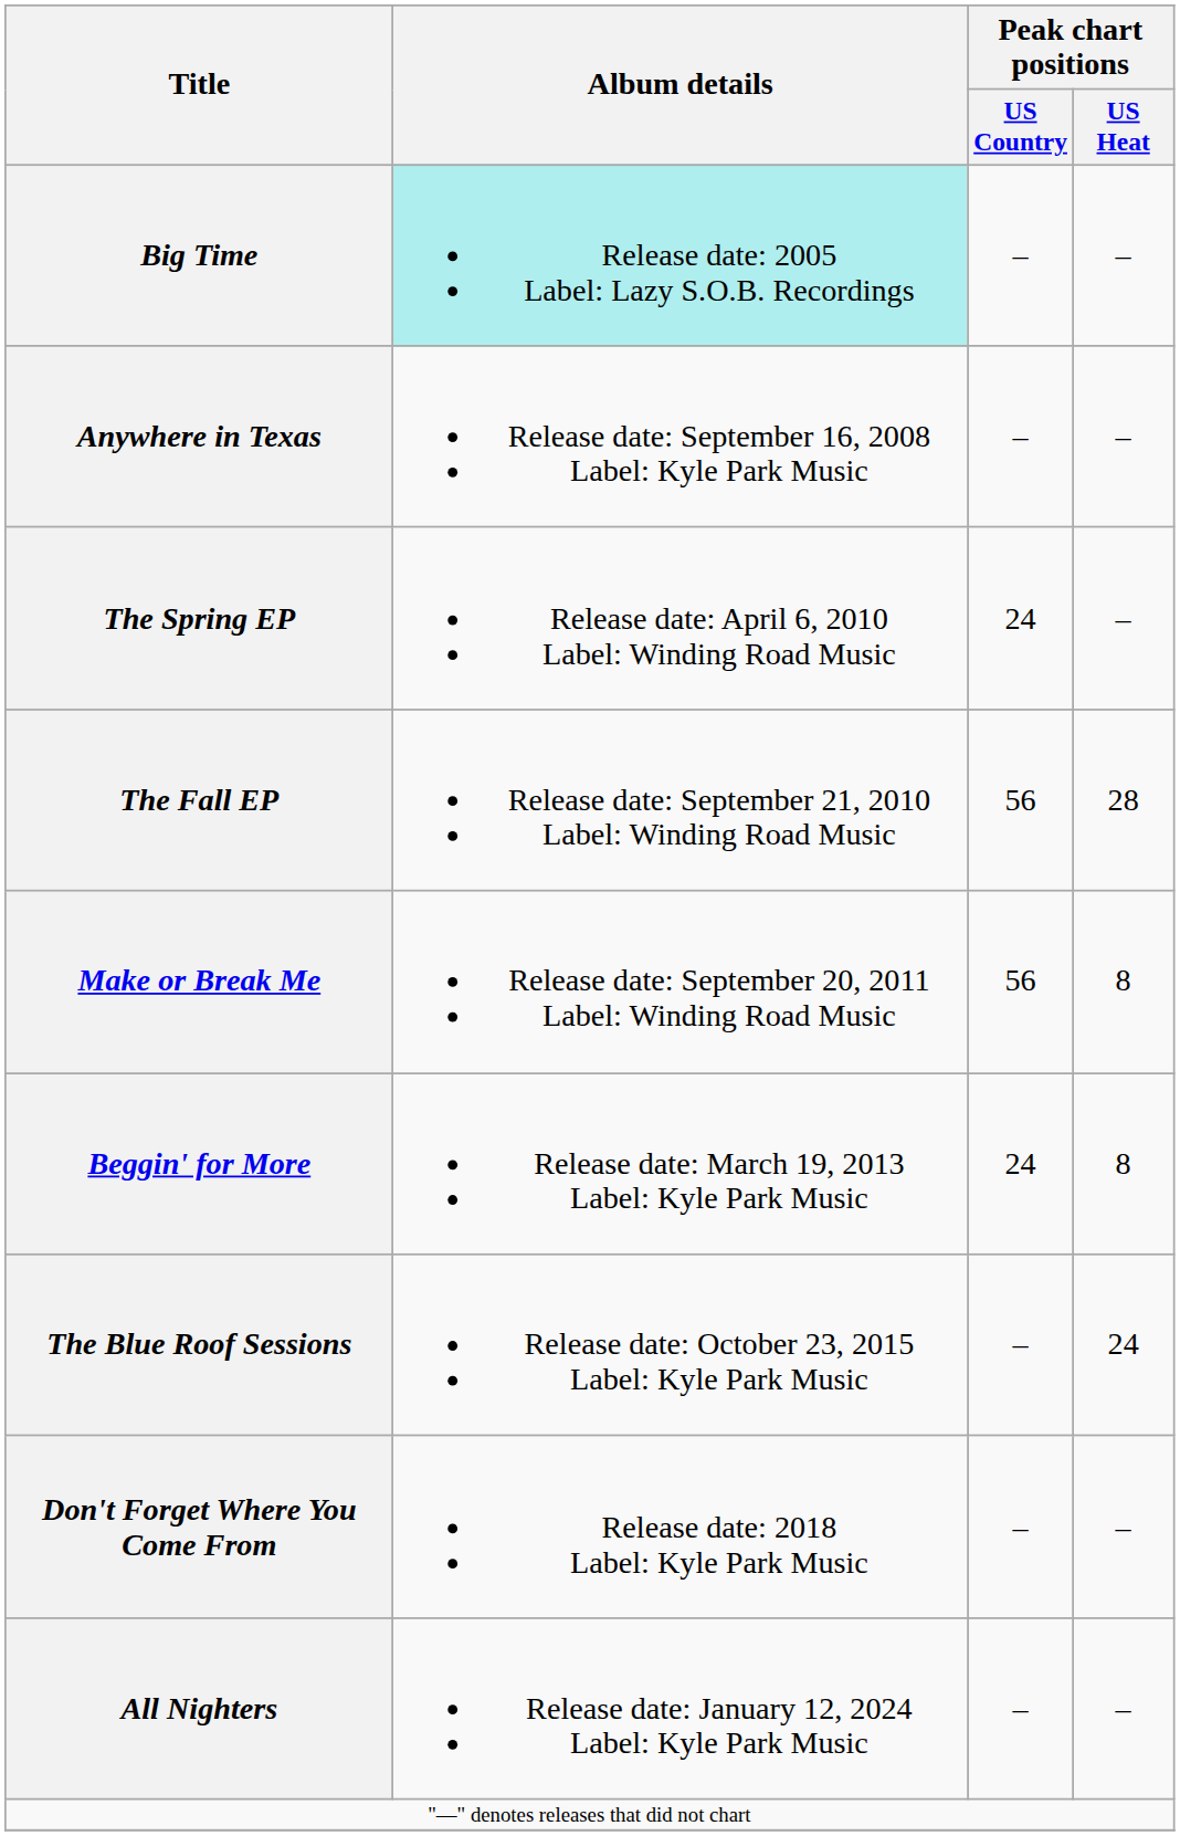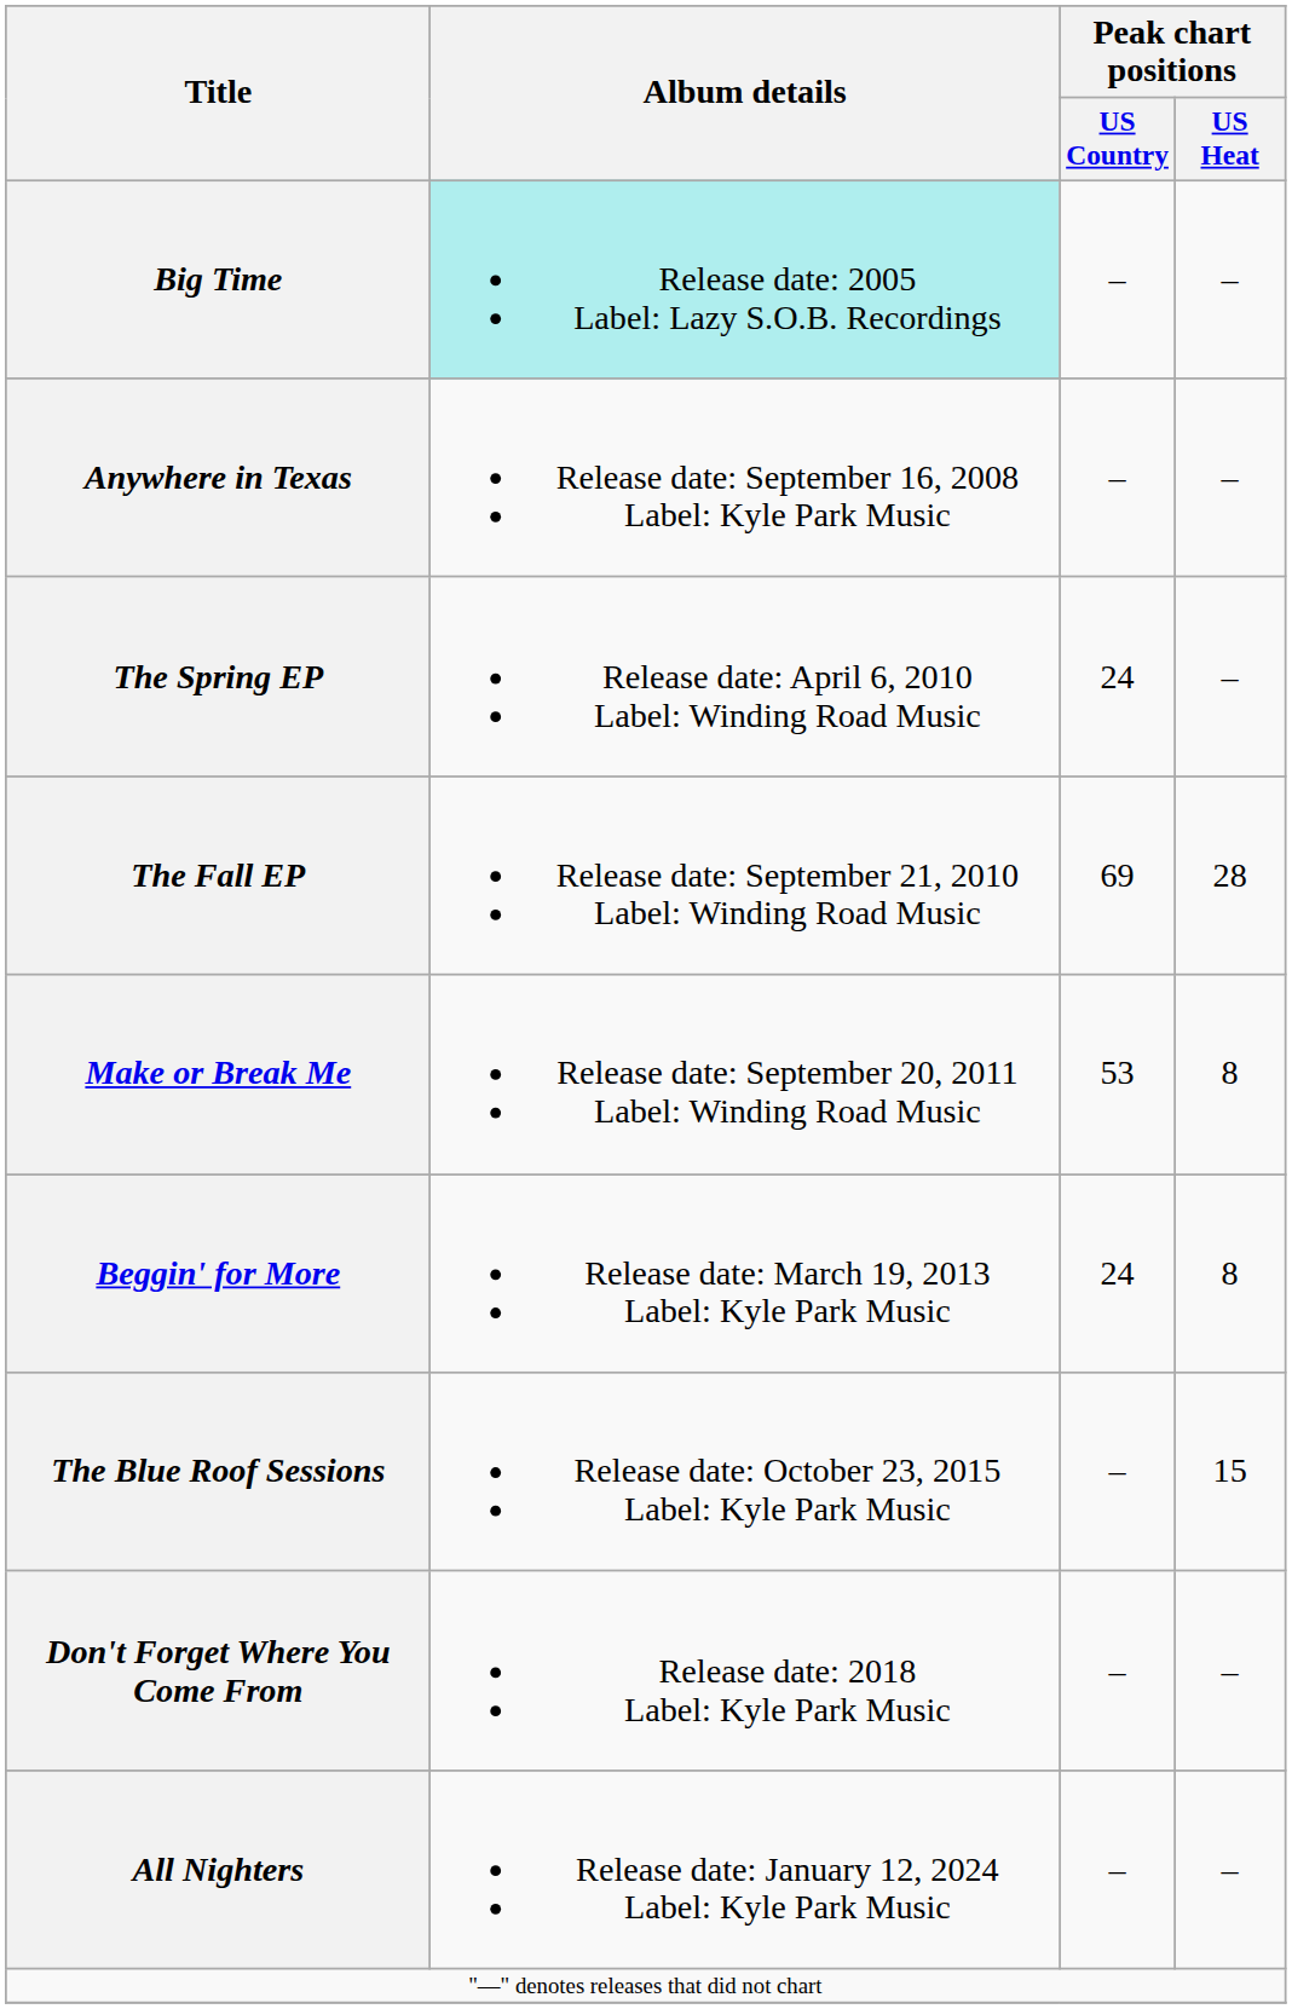The Fall EP | Peak chart positions / US Country: 56 -> 69
Make or Break Me | Peak chart positions / US Country: 56 -> 53
The Blue Roof Sessions | Peak chart positions / US Heat: 24 -> 15
